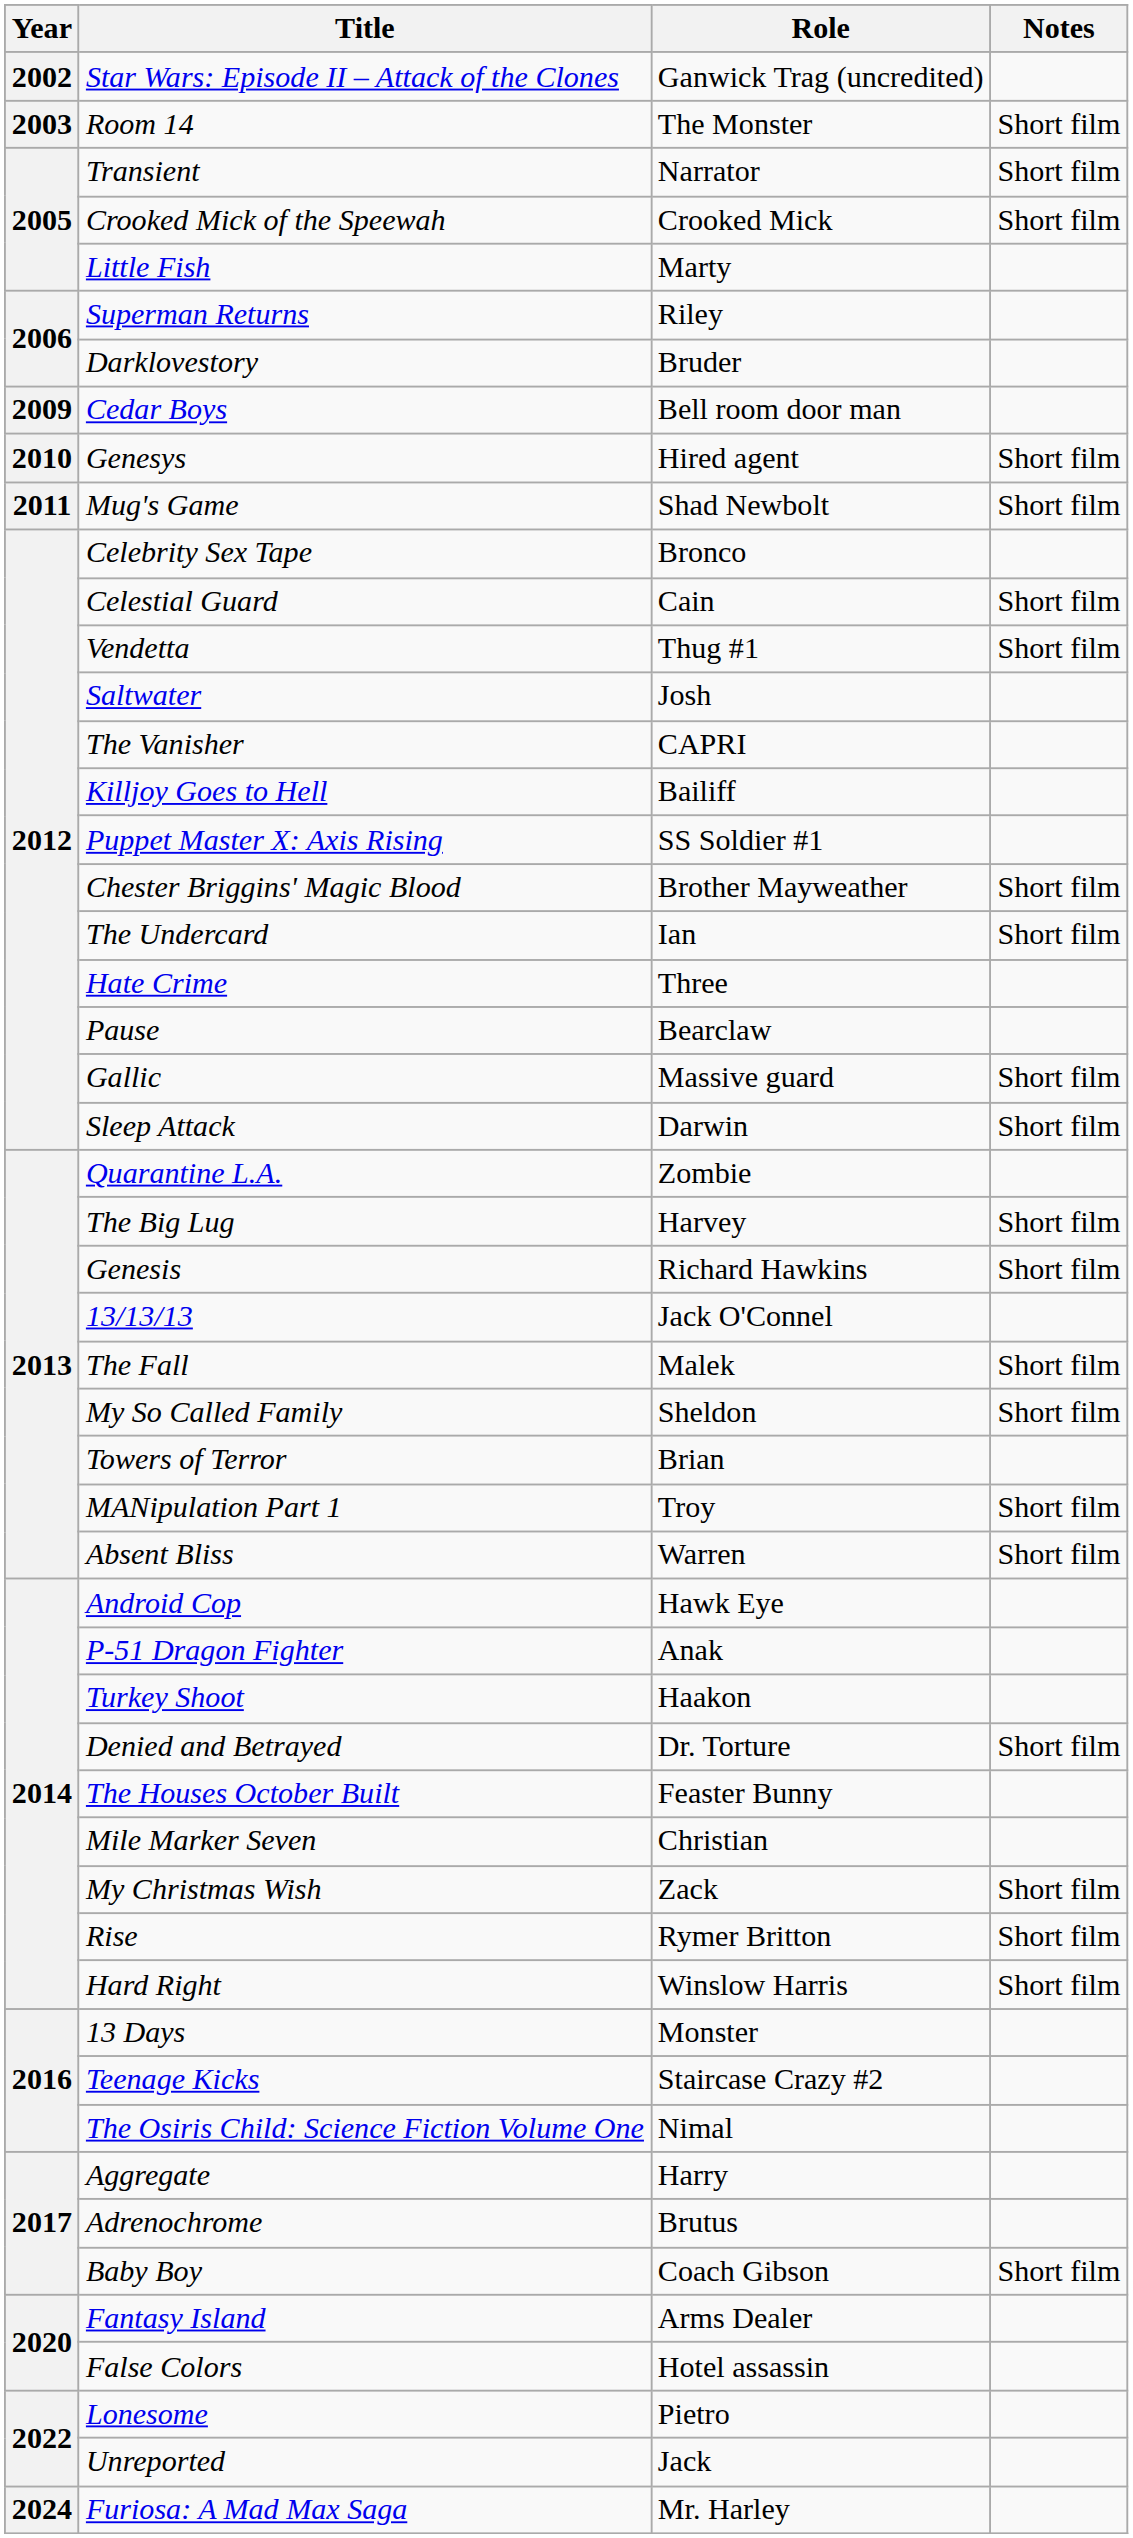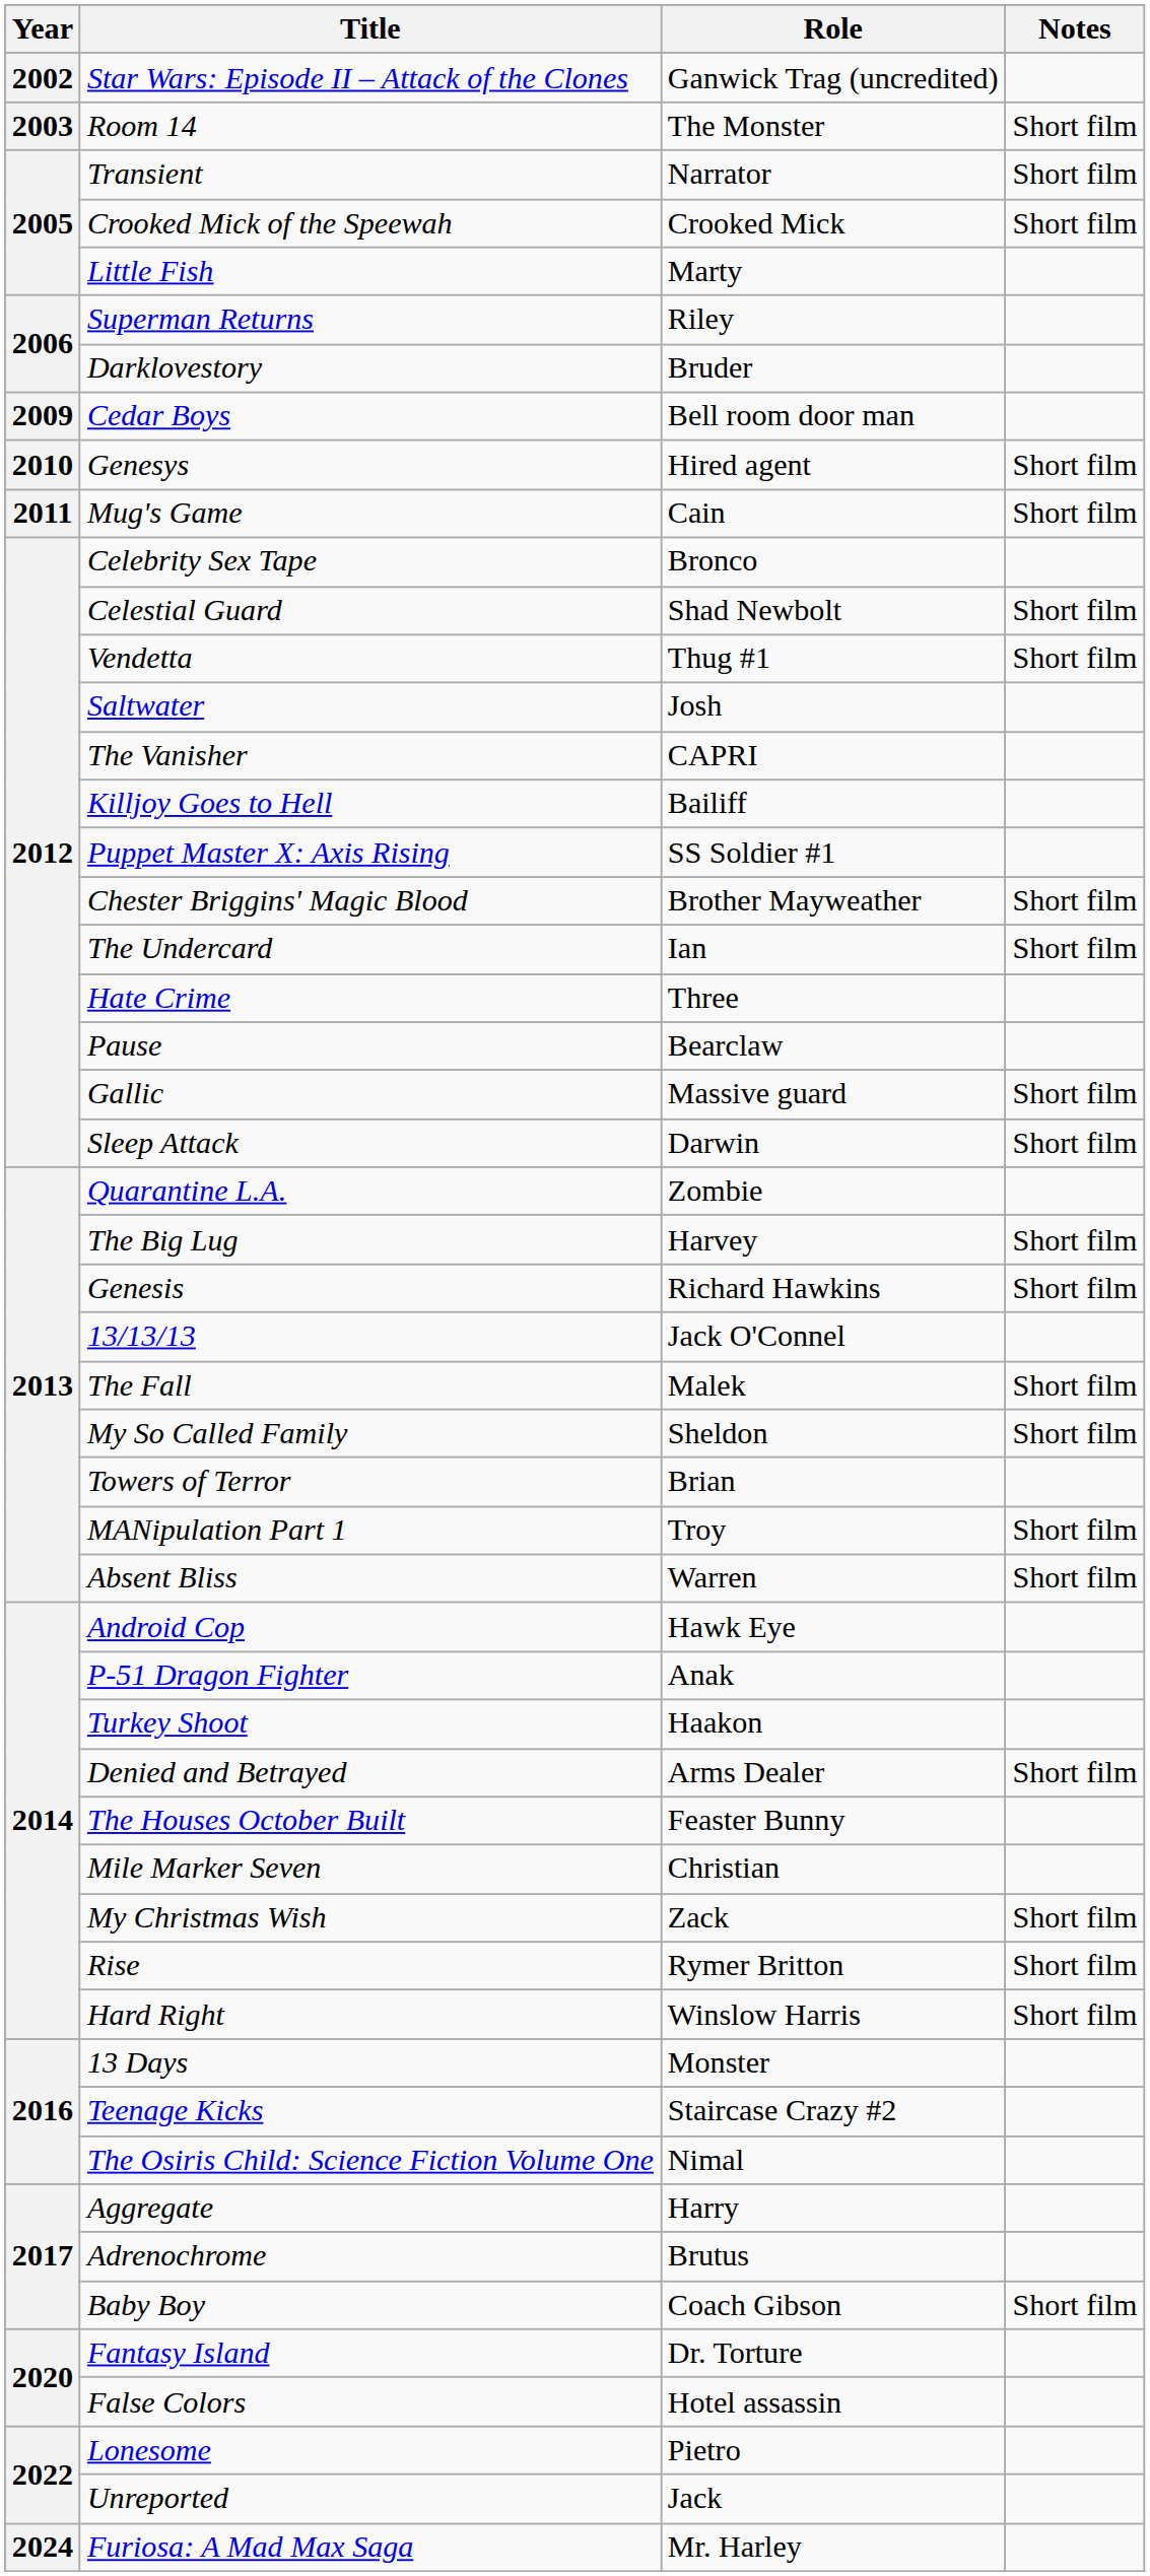Mug's Game | Role: Shad Newbolt -> Cain
Celestial Guard | Role: Cain -> Shad Newbolt
Denied and Betrayed | Role: Dr. Torture -> Arms Dealer
Fantasy Island | Role: Arms Dealer -> Dr. Torture
